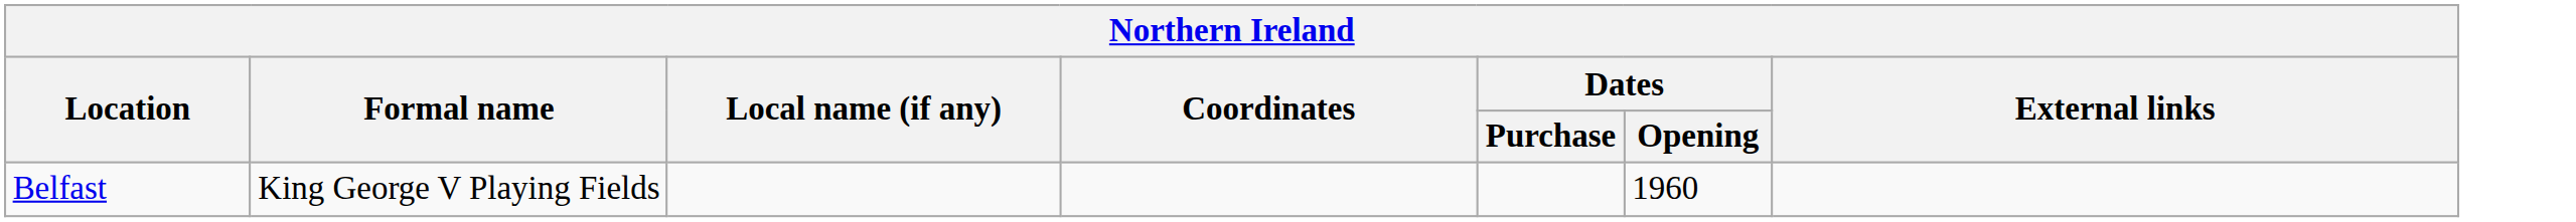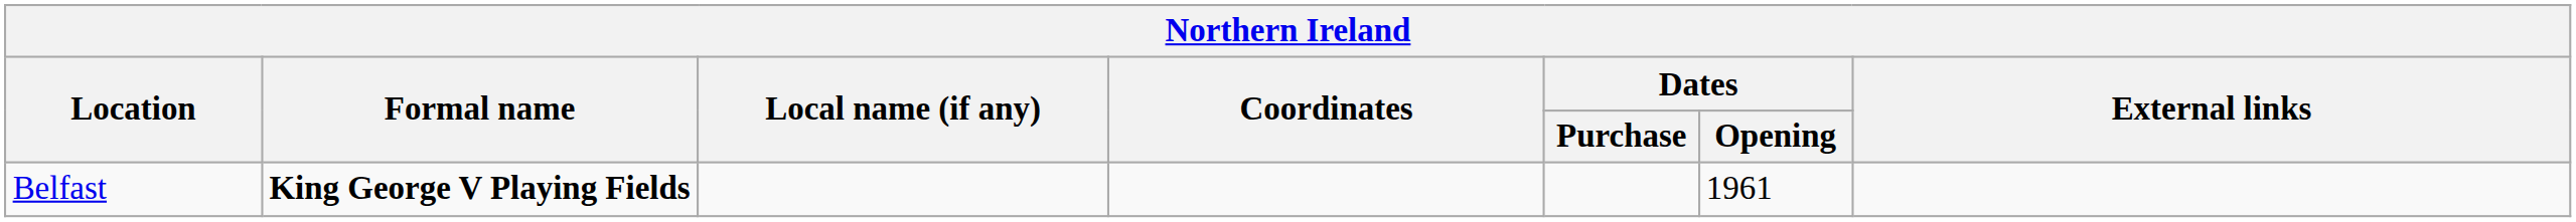Belfast | Formal name: normal -> bold
Belfast | Dates / Opening: 1960 -> 1961
